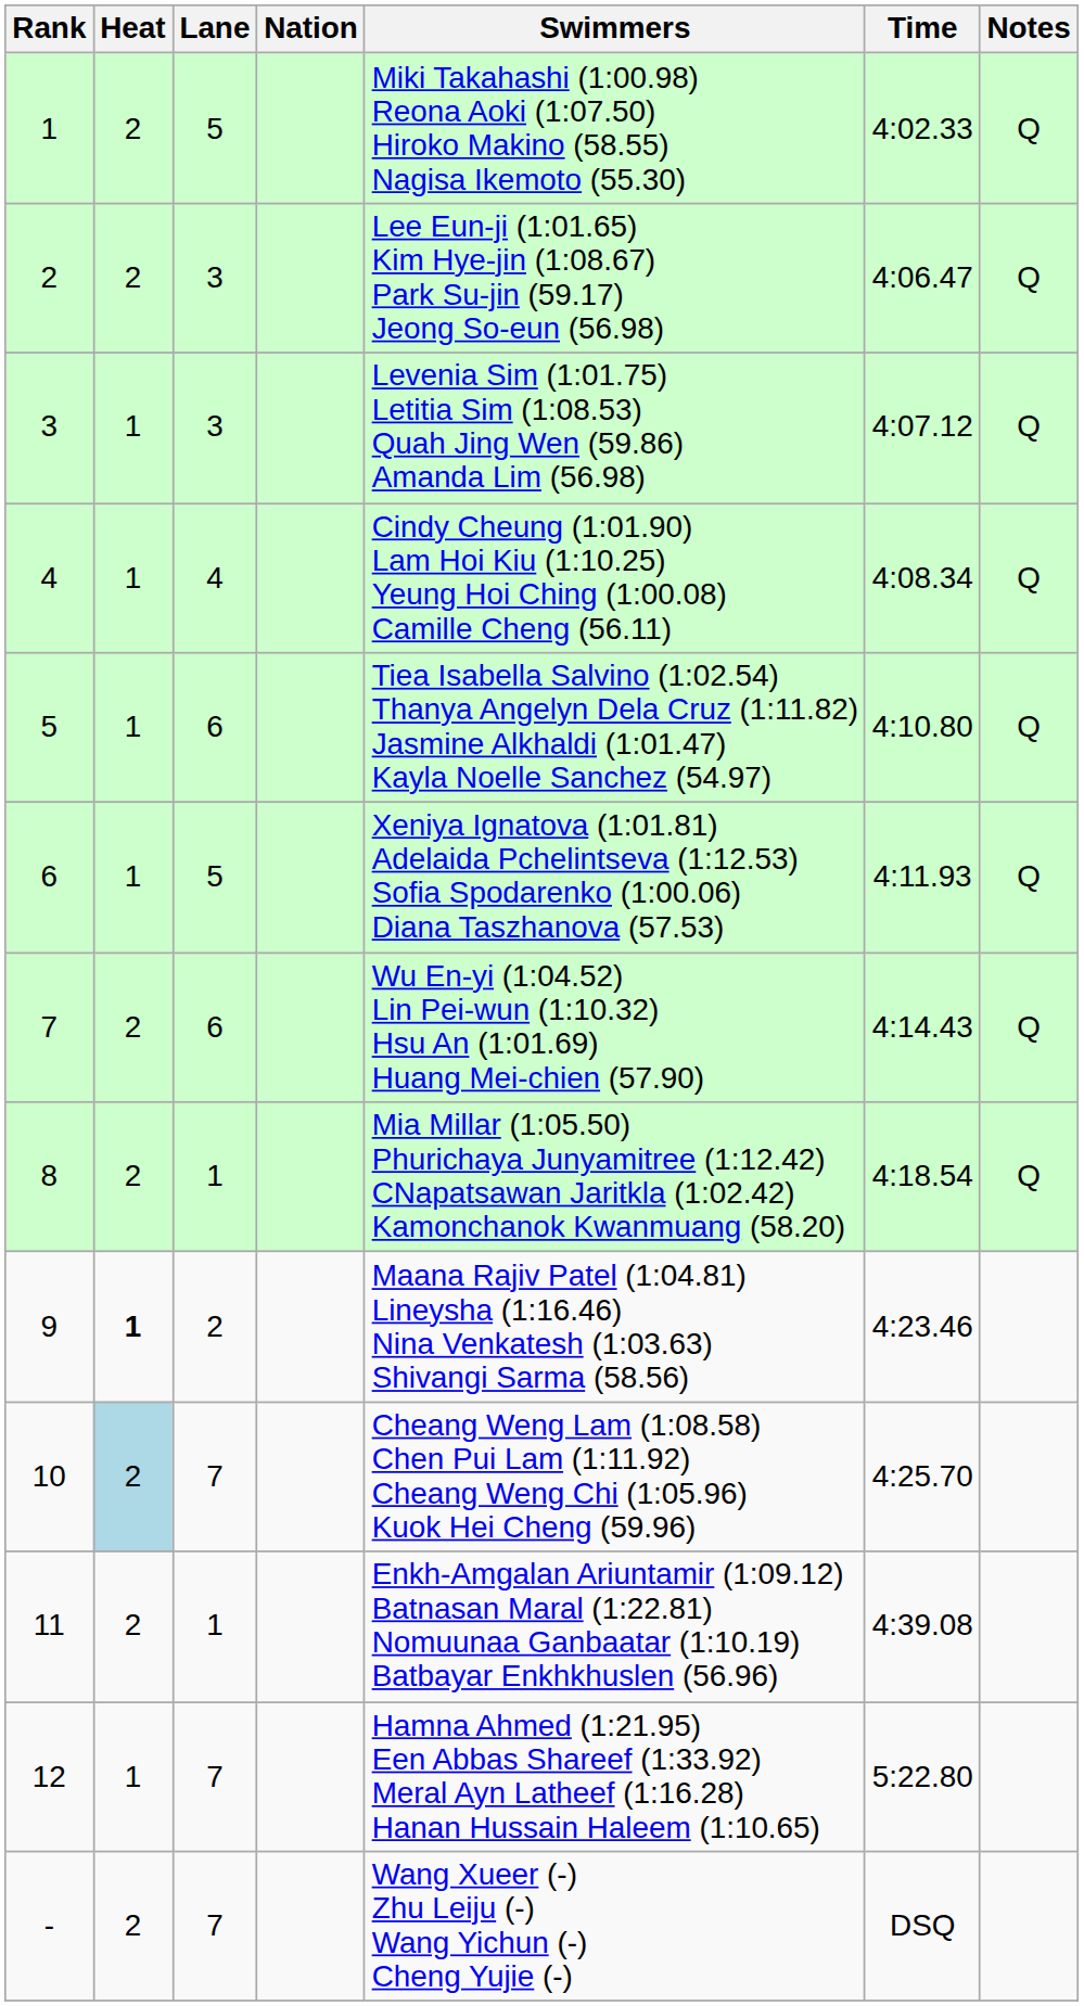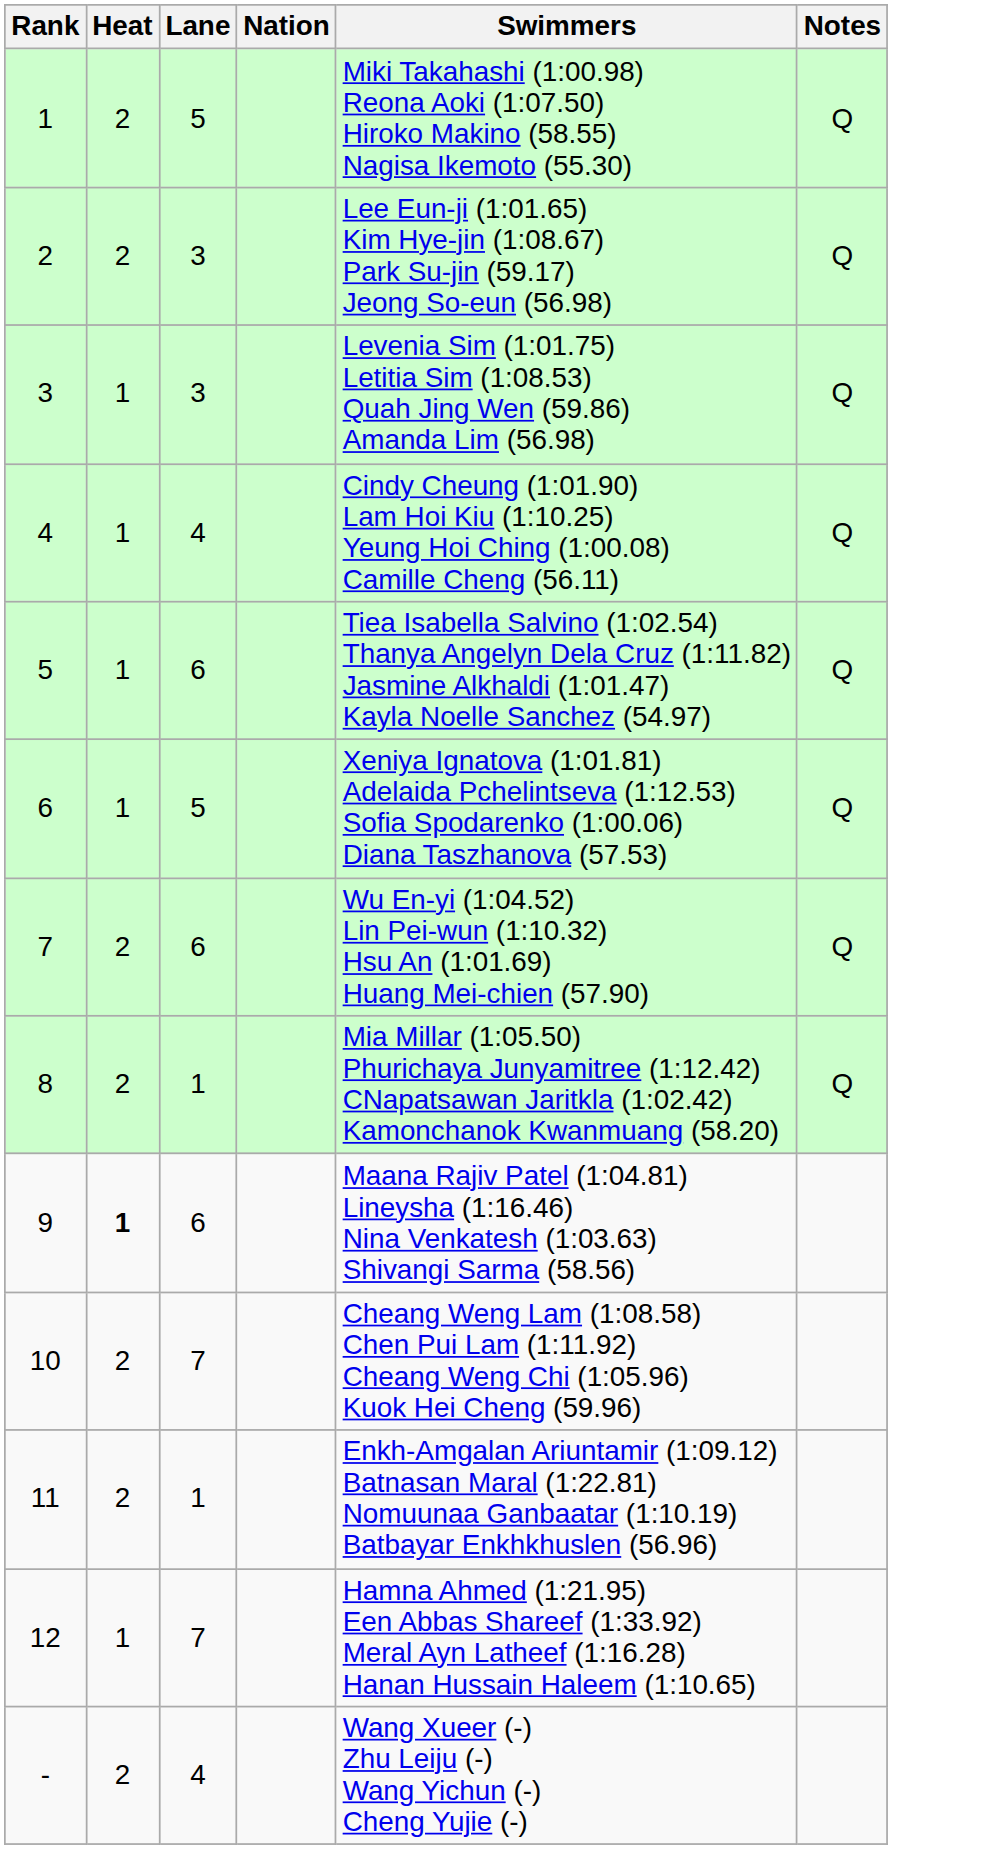- column: Time | 4:02.33 | 4:06.47 | 4:07.12 | 4:08.34 | 4:10.80 | 4:11.93 | 4:14.43 | 4:18.54 | 4:23.46 | 4:25.70 | 4:39.08 | 5:22.80 | DSQ
9 | Lane: 2 -> 6
10 | Heat: lightblue background -> no background
- | Lane: 7 -> 4
